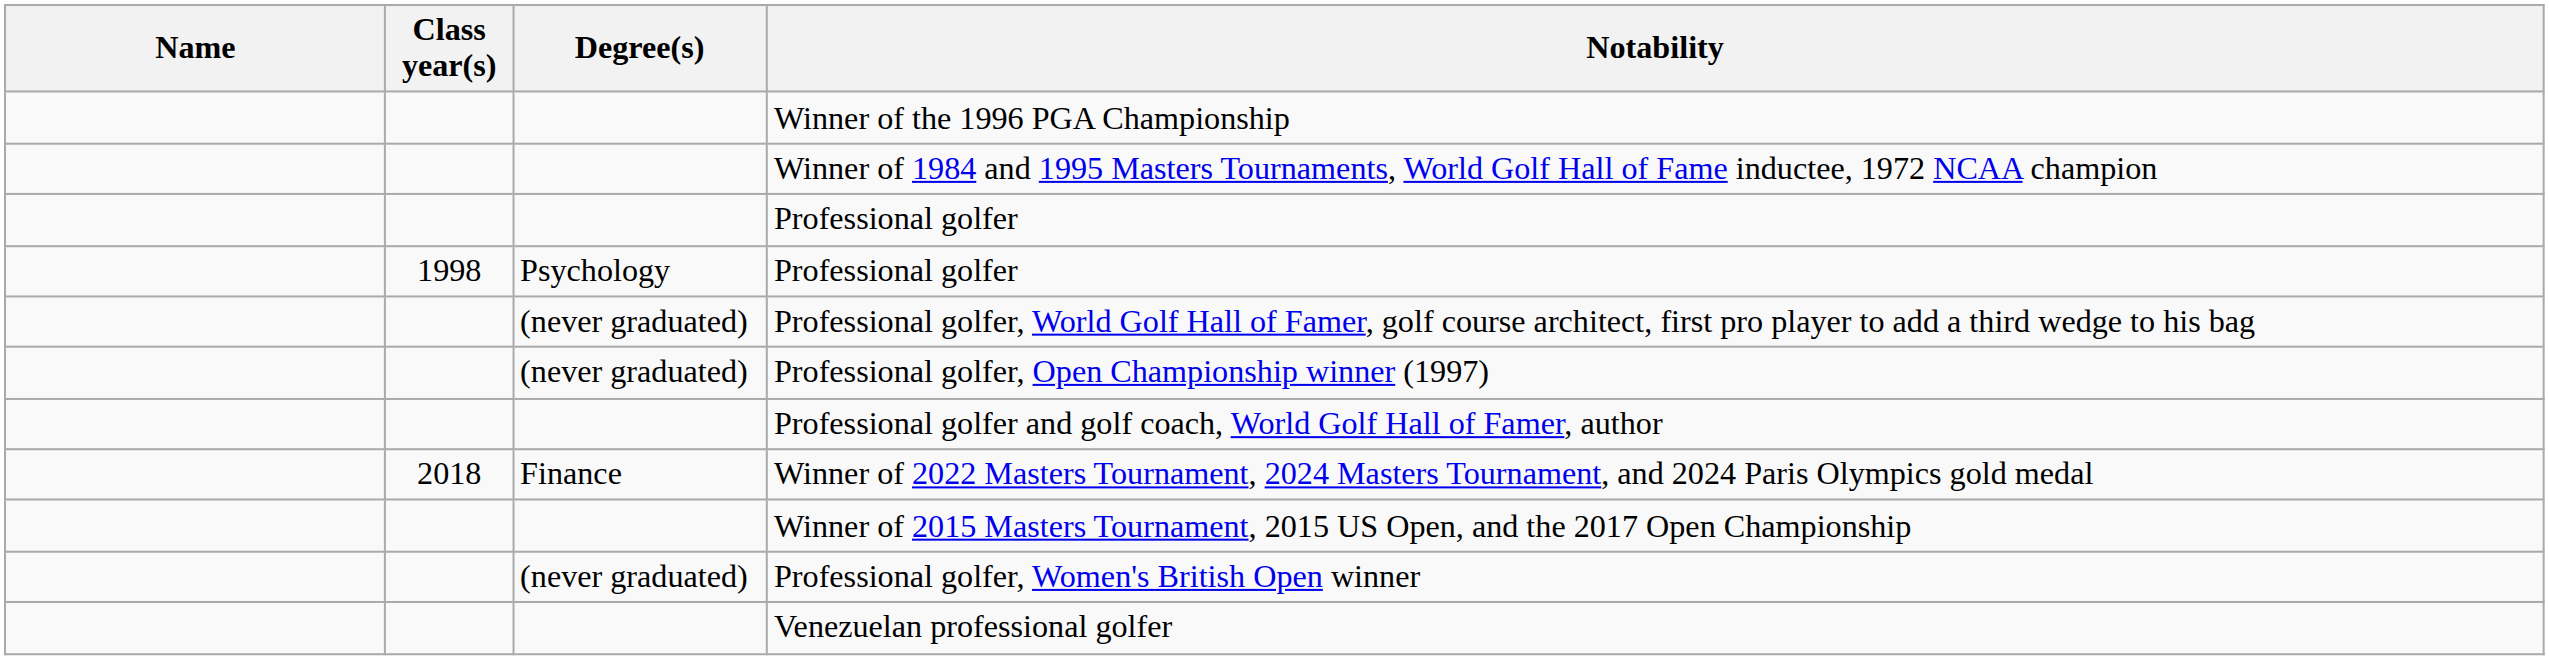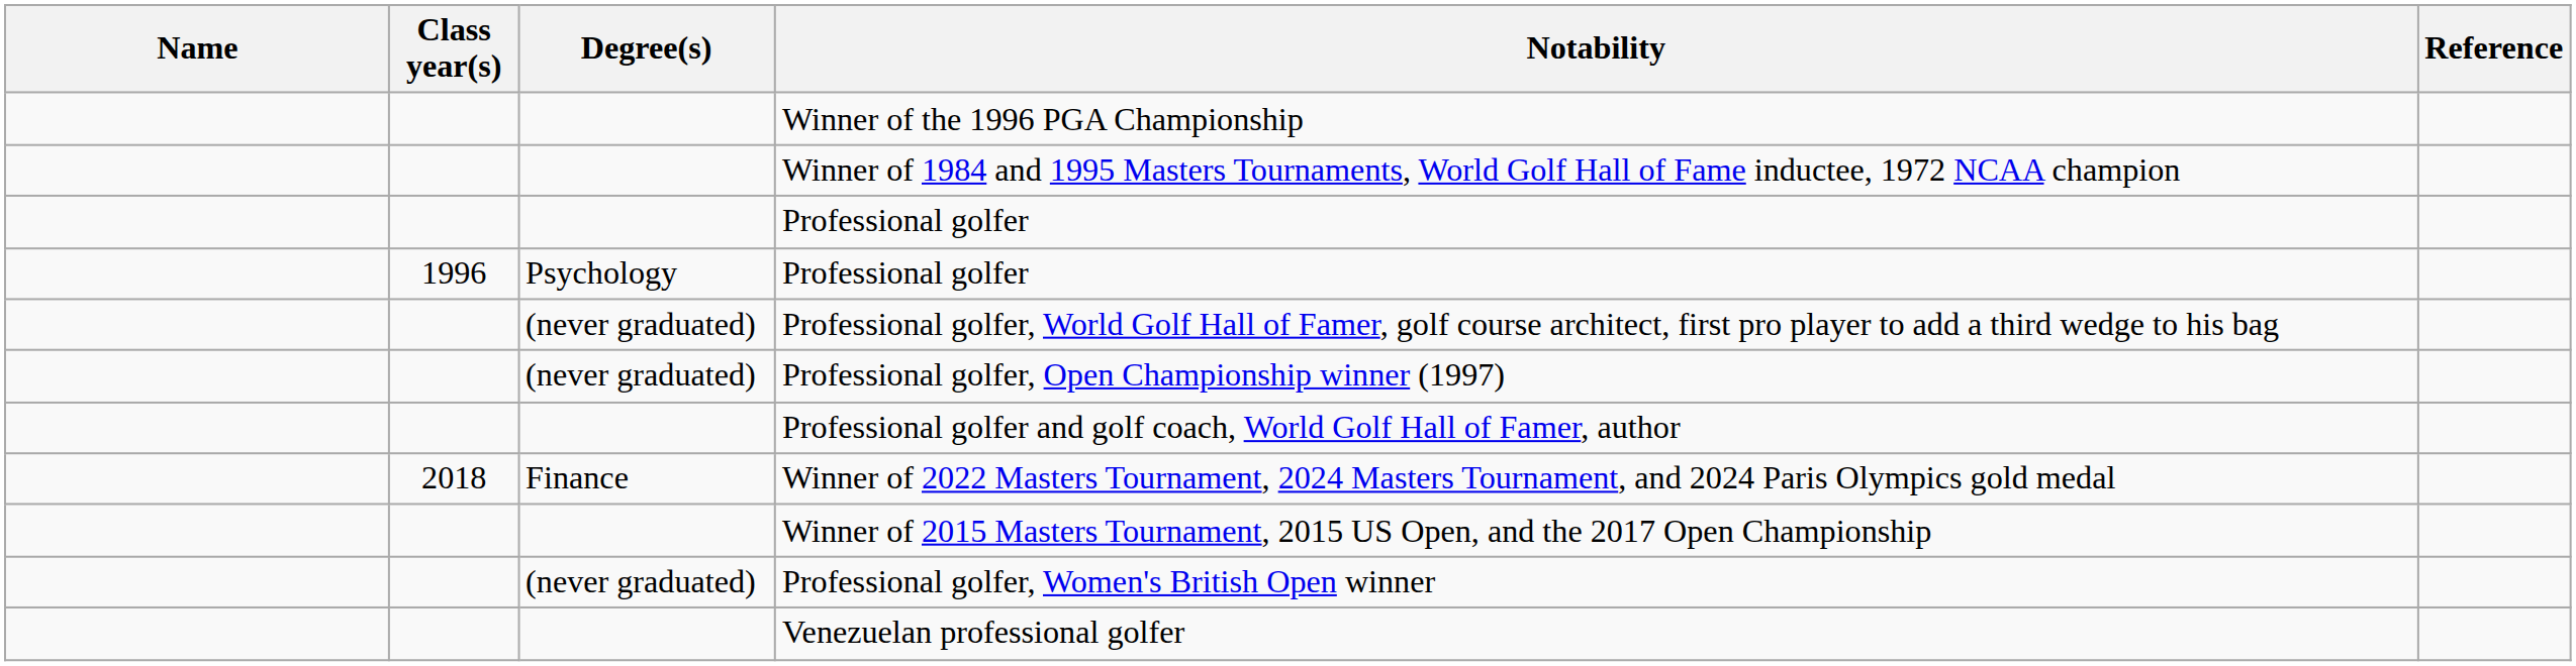+ column: Reference
Psychology / Professional golfer | Class year(s): 1998 -> 1996
